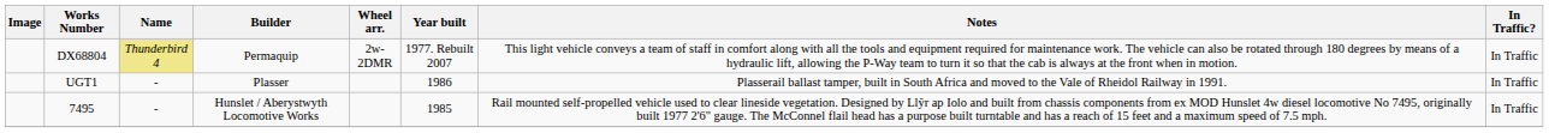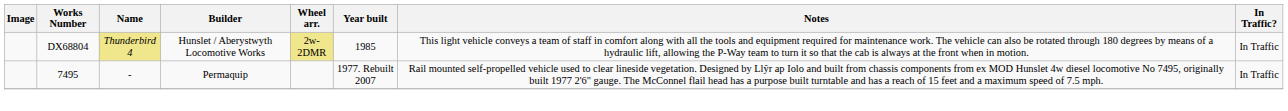DX68804 | Builder: Permaquip -> Hunslet / Aberystwyth Locomotive Works
DX68804 | Wheel arr.: no background -> khaki background
DX68804 | Year built: 1977. Rebuilt 2007 -> 1985
- row: UGT1 | - | Plasser | 1986 | Plasserail ballast tamper, built in South Africa and moved to the Vale of Rheidol Railway in 1991. | In Traffic
7495 | Builder: Hunslet / Aberystwyth Locomotive Works -> Permaquip
7495 | Year built: 1985 -> 1977. Rebuilt 2007
